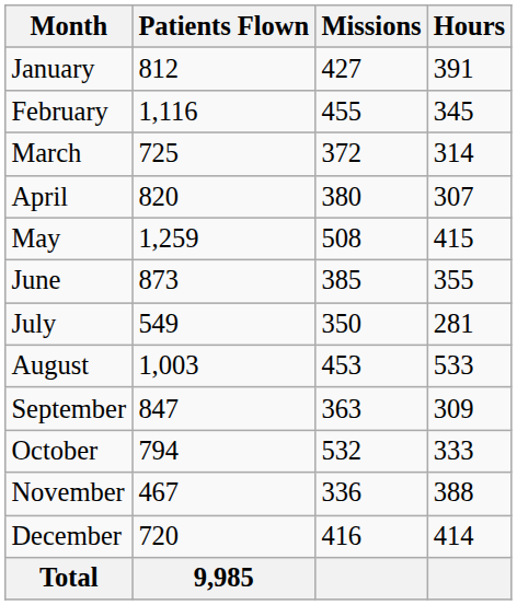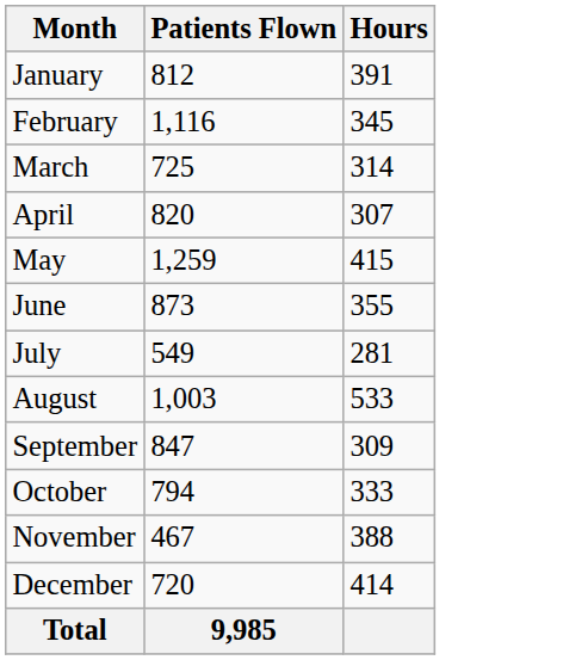- column: Missions | 427 | 455 | 372 | 380 | 508 | 385 | 350 | 453 | 363 | 532 | 336 | 416
